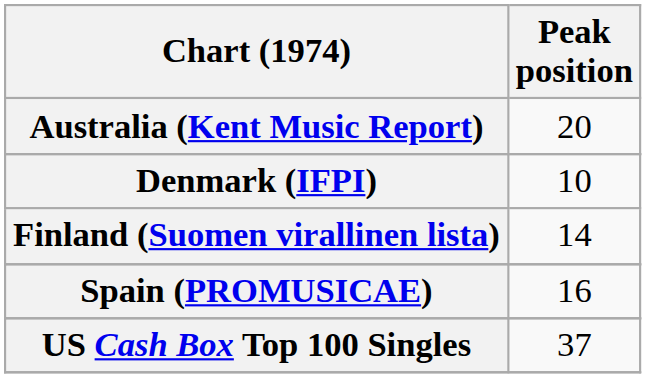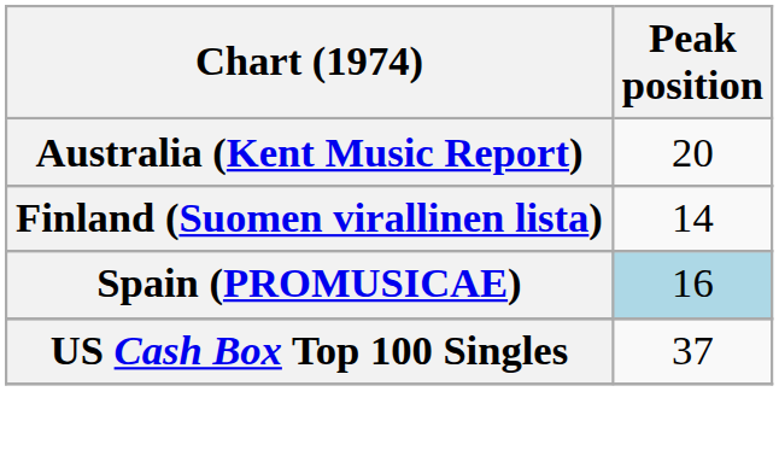- row: Denmark (IFPI) | 10
Spain (PROMUSICAE) | Peak position: no background -> lightblue background
